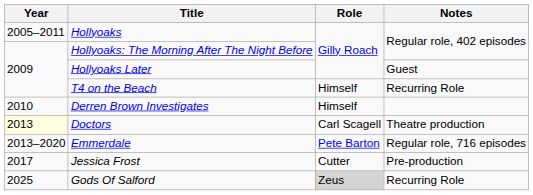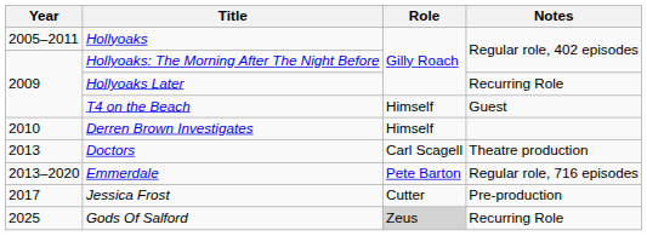Hollyoaks Later | Notes: Guest -> Recurring Role
T4 on the Beach | Notes: Recurring Role -> Guest
Doctors | Year: lightyellow background -> no background
